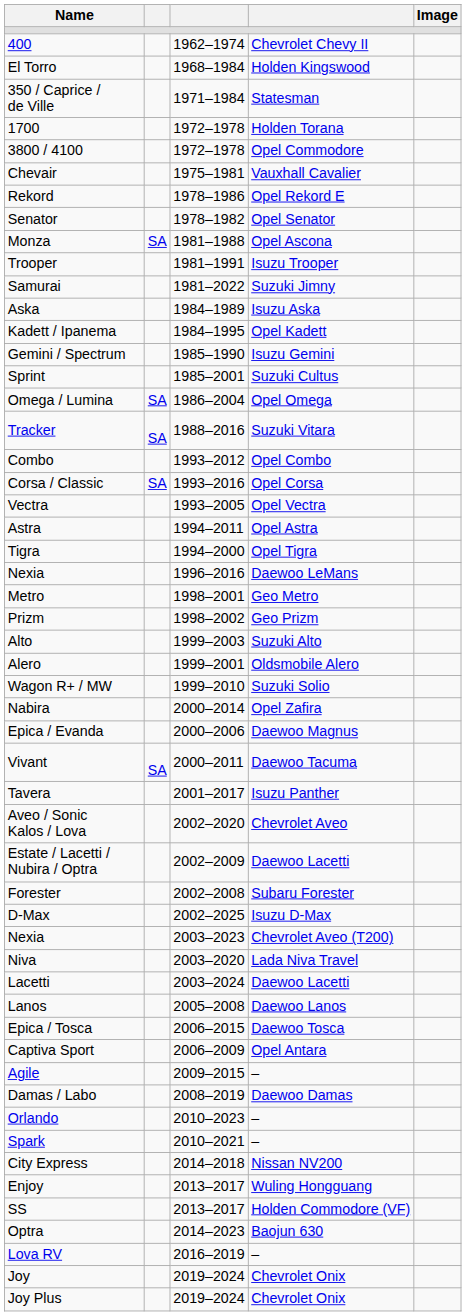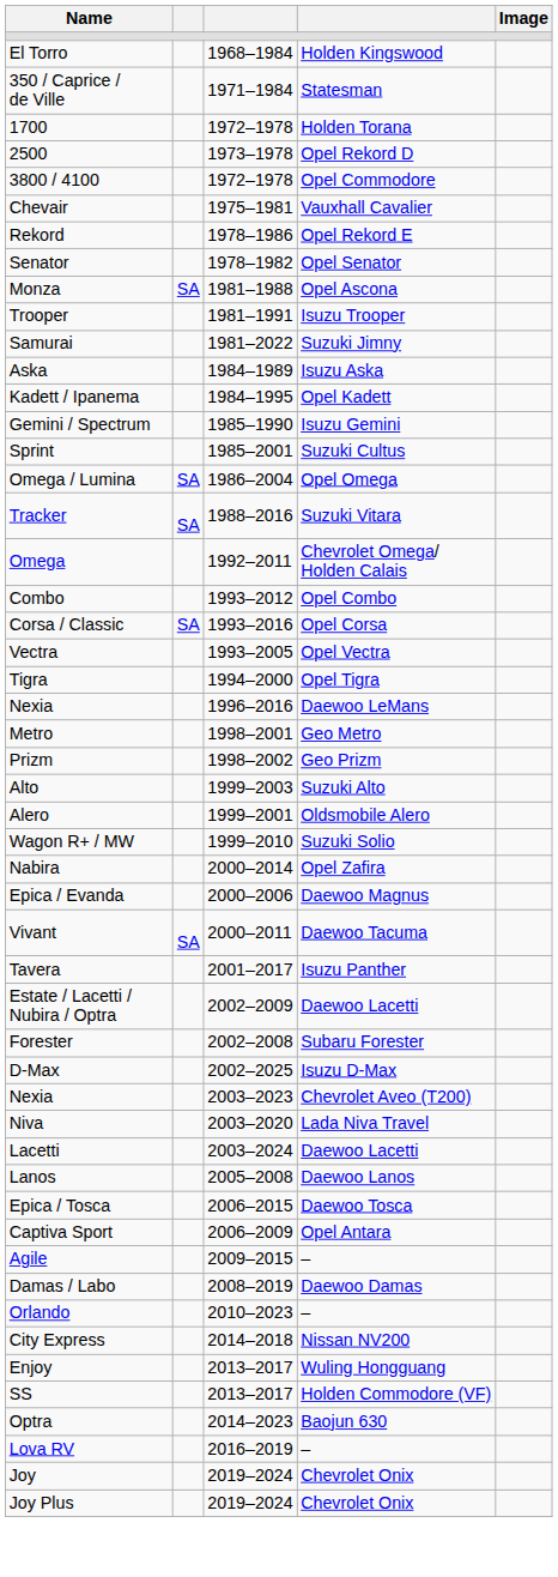- row: 400 | 1962–1974 | Chevrolet Chevy II
+ row: 2500 | 1973–1978 | Opel Rekord D
+ row: Omega | 1992–2011 | Chevrolet Omega/ Holden Calais
- row: Astra | 1994–2011 | Opel Astra
- row: Aveo / Sonic Kalos / Lova | 2002–2020 | Chevrolet Aveo
- row: Spark | 2010–2021 | –
